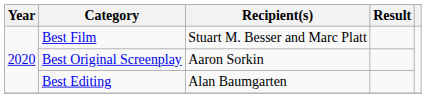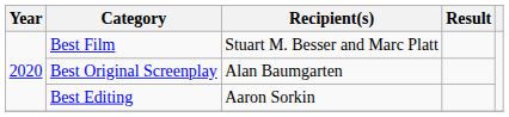Best Original Screenplay | Recipient(s): Aaron Sorkin -> Alan Baumgarten
Best Editing | Recipient(s): Alan Baumgarten -> Aaron Sorkin
